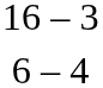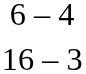rows swapped: 16 – 3 <-> 6 – 4
